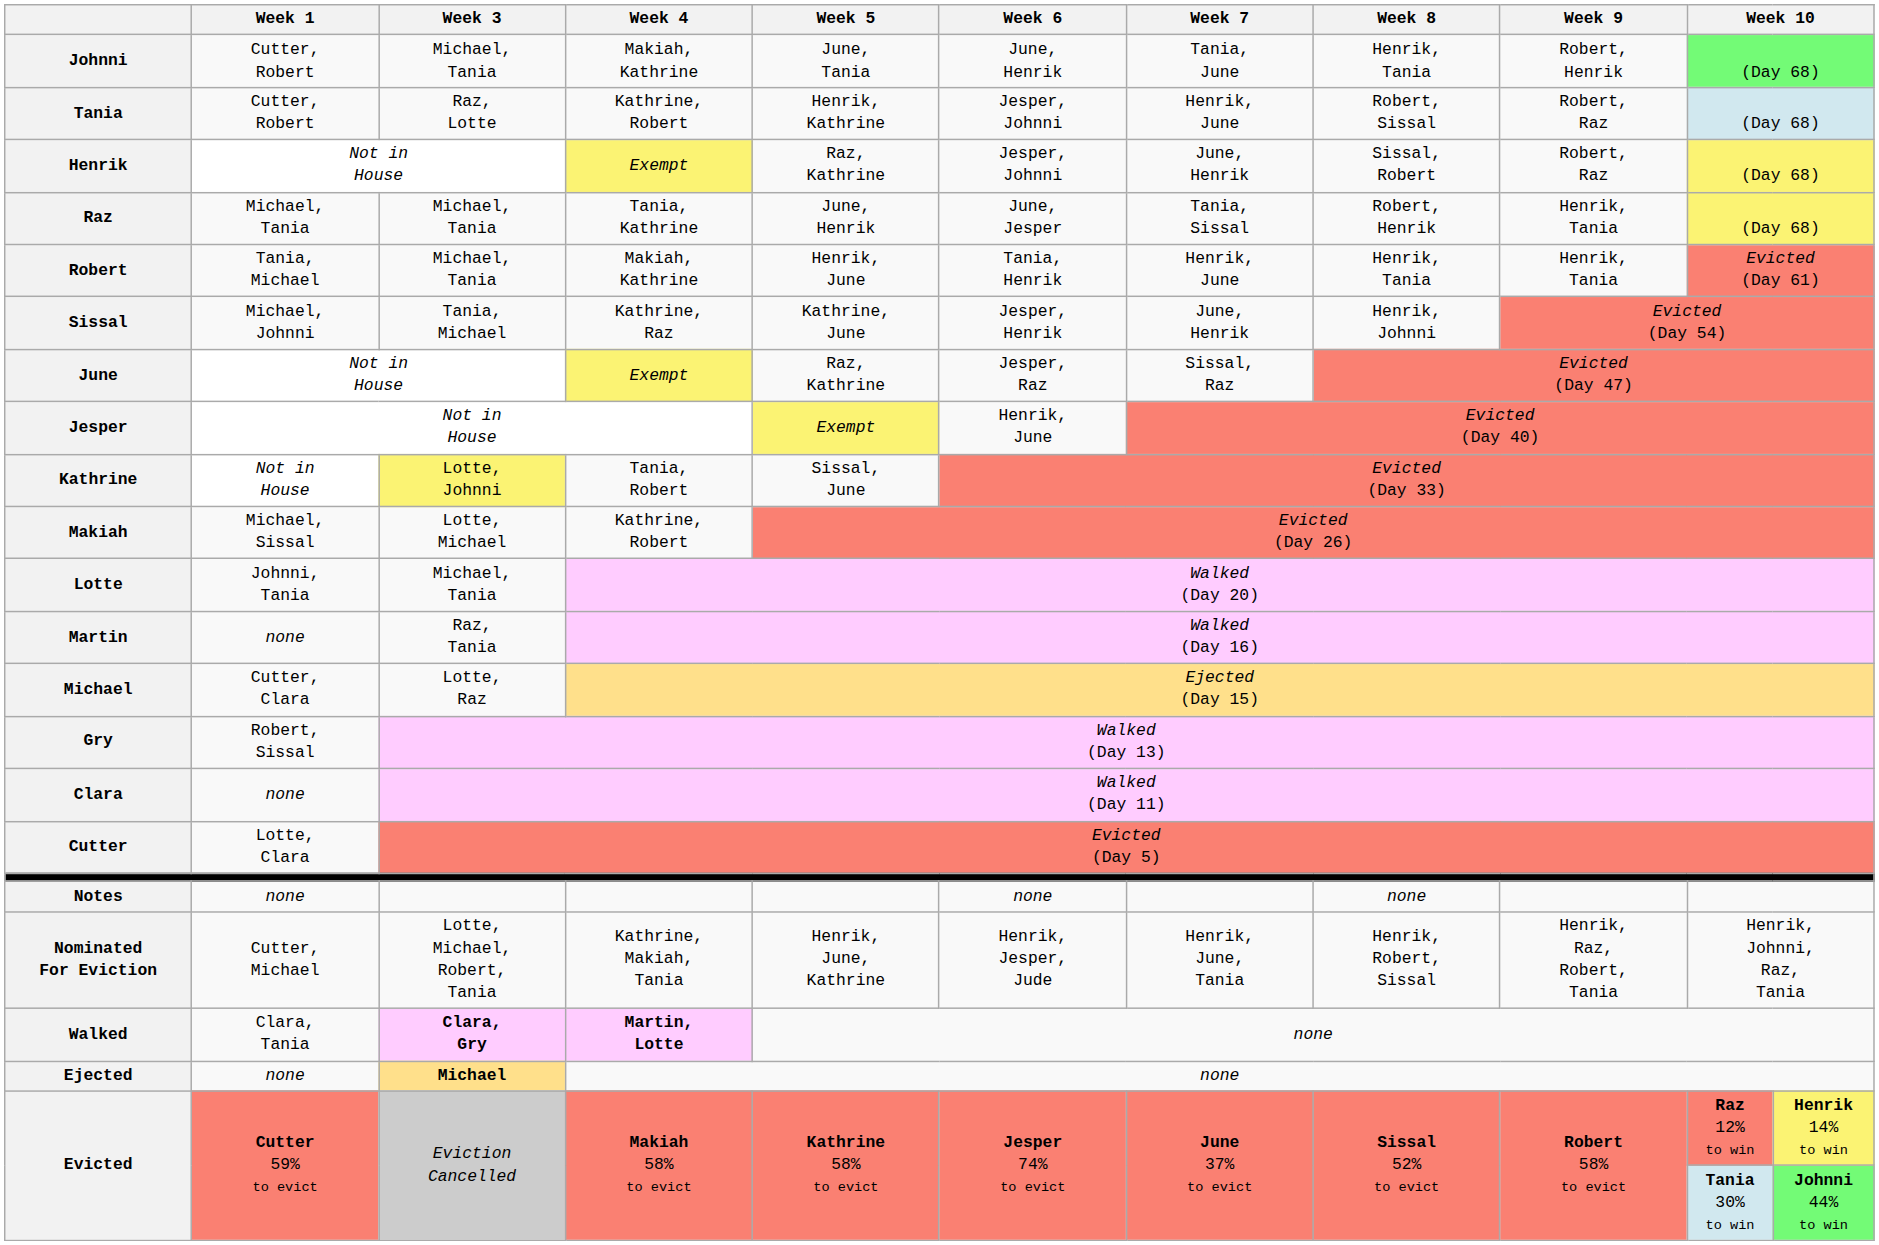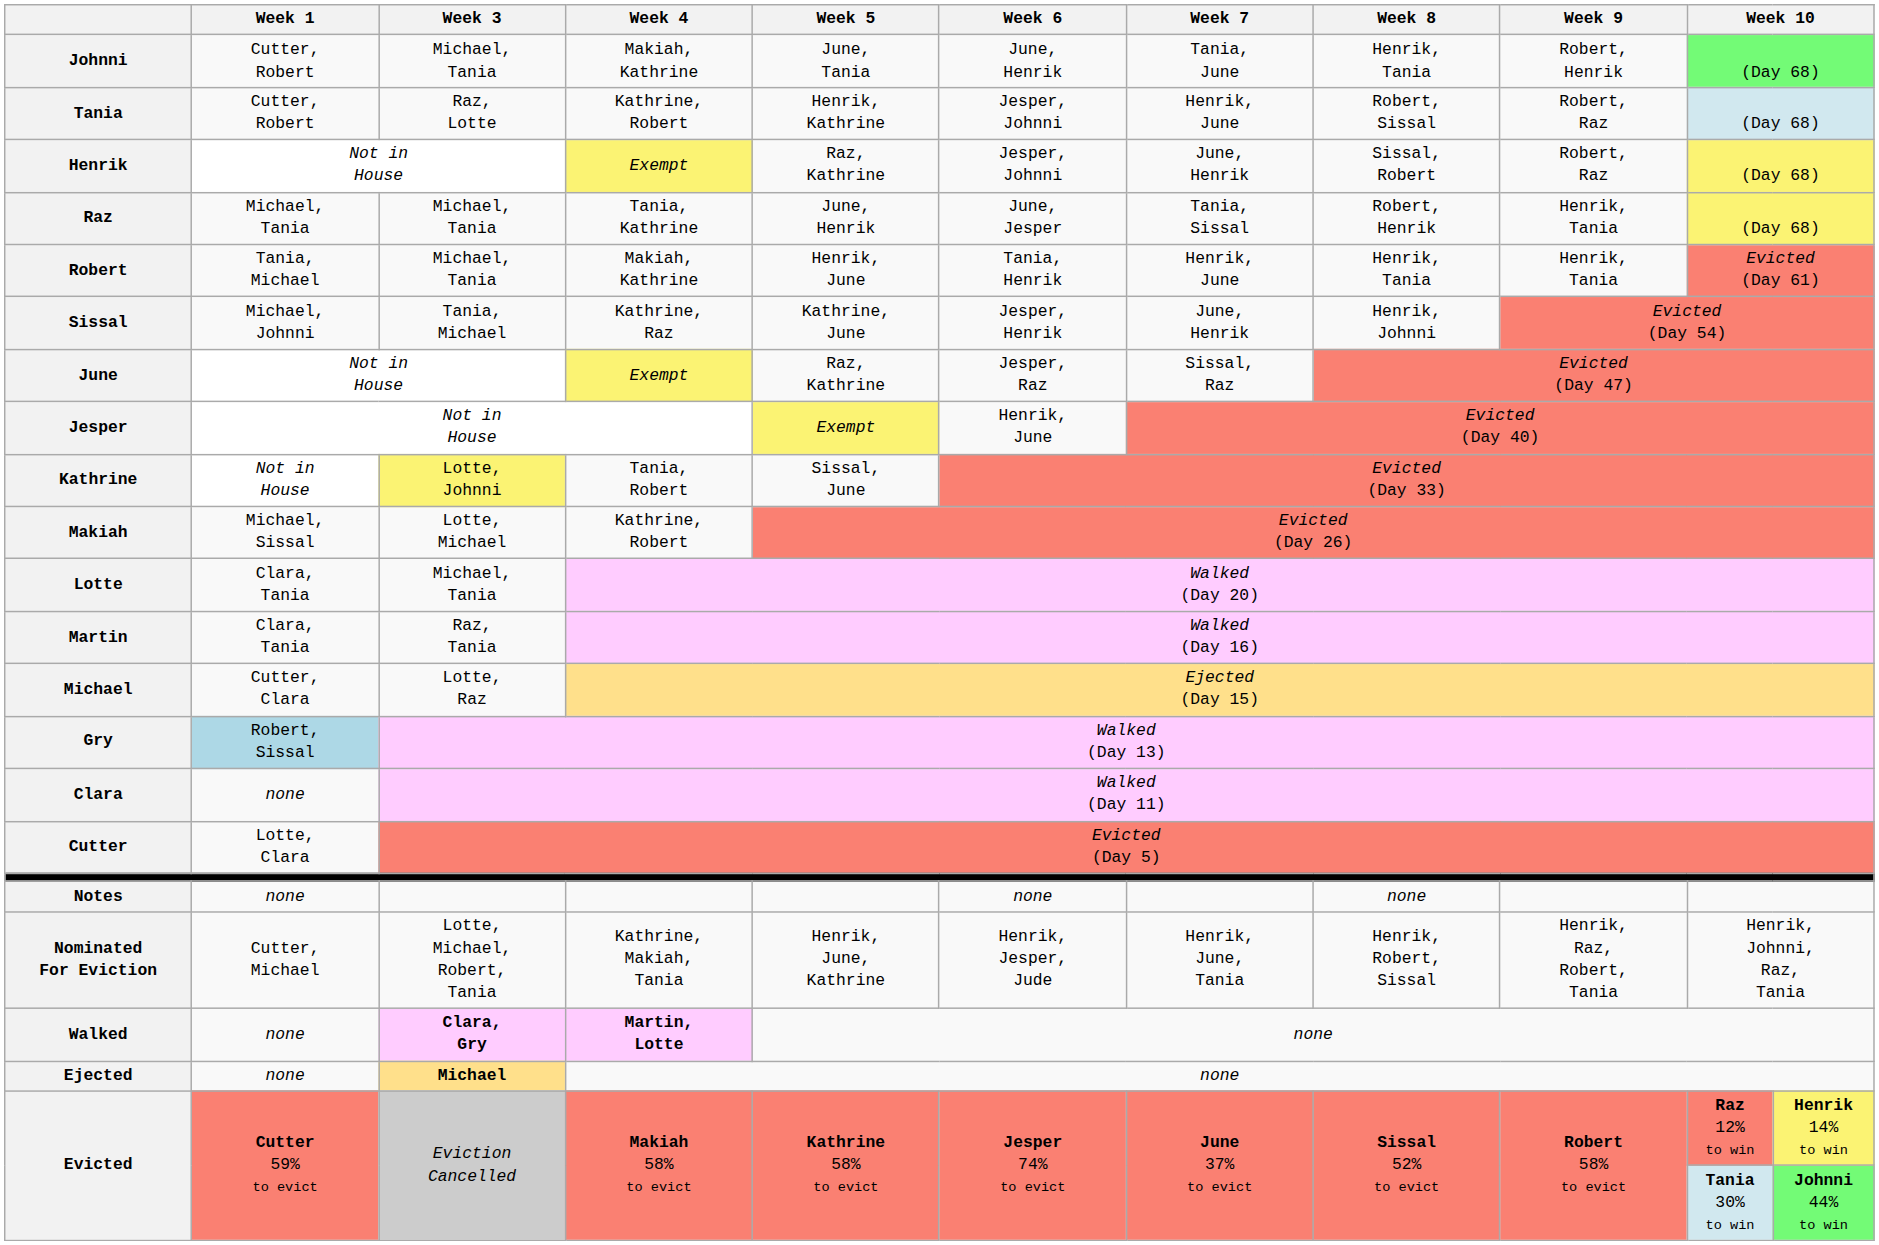Lotte | Week 1: Johnni, Tania -> Clara, Tania
Martin | Week 1: none -> Clara, Tania
Gry | Week 1: no background -> lightblue background
Walked | Week 1: Clara, Tania -> none
